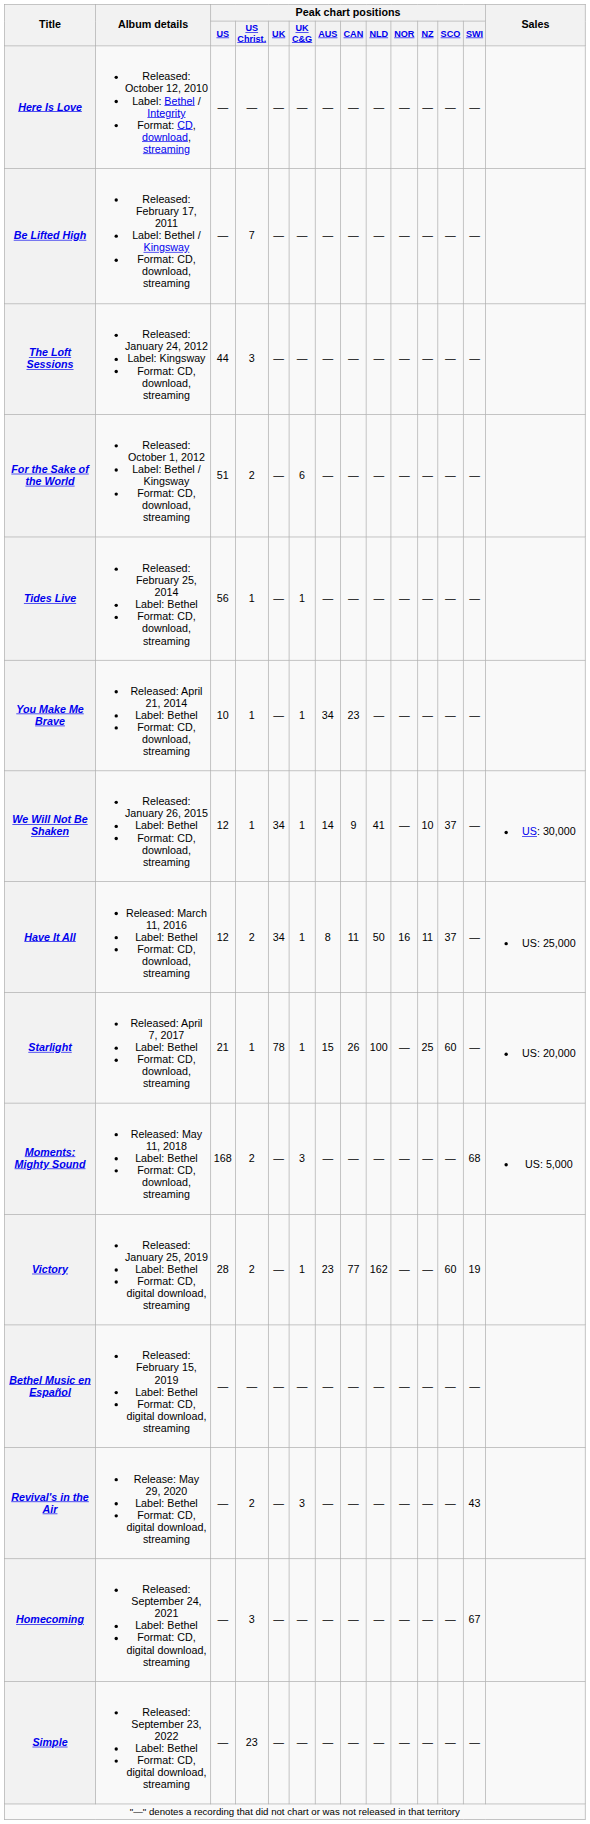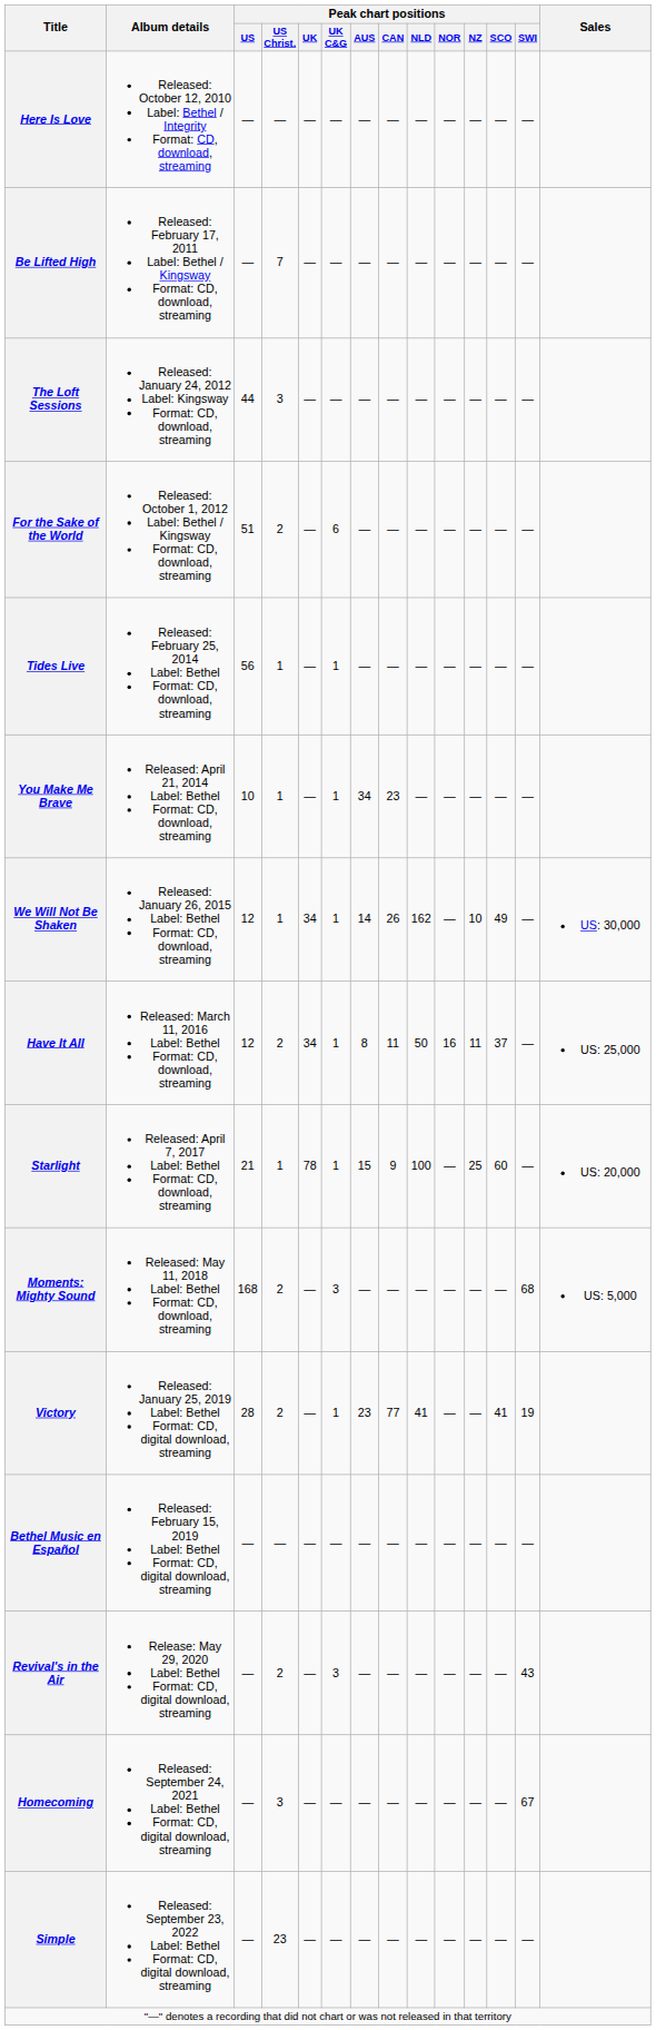We Will Not Be Shaken | Peak chart positions / CAN: 9 -> 26
We Will Not Be Shaken | Peak chart positions / NLD: 41 -> 162
We Will Not Be Shaken | Peak chart positions / SCO: 37 -> 49
Starlight | Peak chart positions / CAN: 26 -> 9
Victory | Peak chart positions / NLD: 162 -> 41
Victory | Peak chart positions / SCO: 60 -> 41
